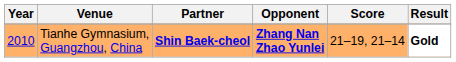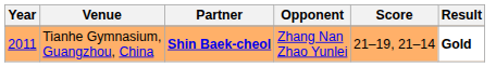Tianhe Gymnasium, Guangzhou, China | Year: 2010 -> 2011
Tianhe Gymnasium, Guangzhou, China | Opponent: bold -> normal
